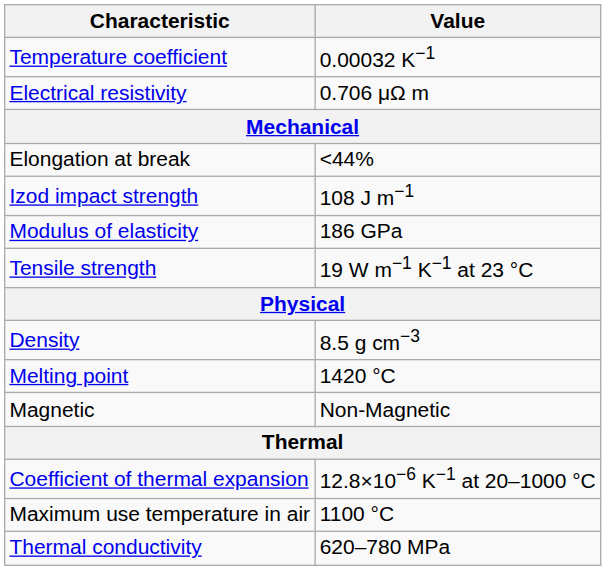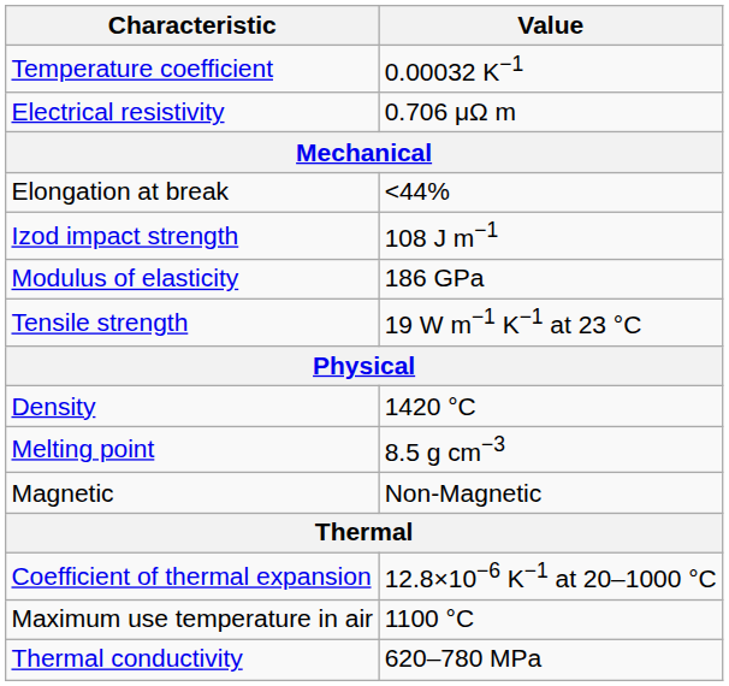Density | Value: 8.5 g cm−3 -> 1420 °C
Melting point | Value: 1420 °C -> 8.5 g cm−3
